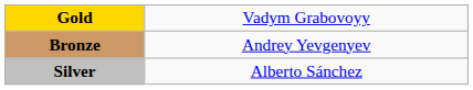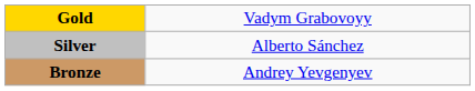rows swapped: Silver <-> Bronze
